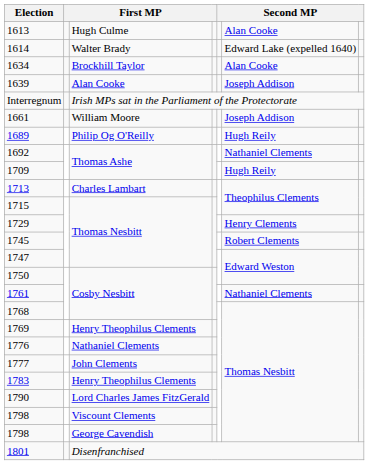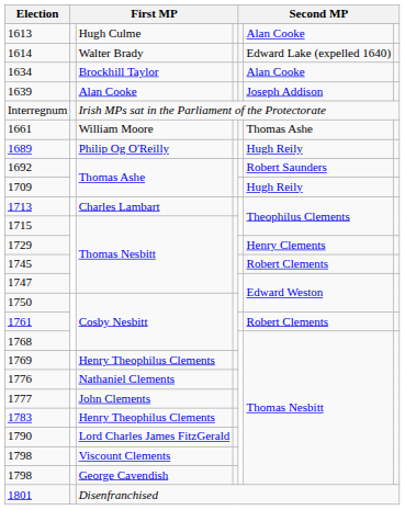1661 | column 6: Joseph Addison -> Thomas Ashe
1692 | column 6: Nathaniel Clements -> Robert Saunders
1761 | column 6: Nathaniel Clements -> Robert Clements
